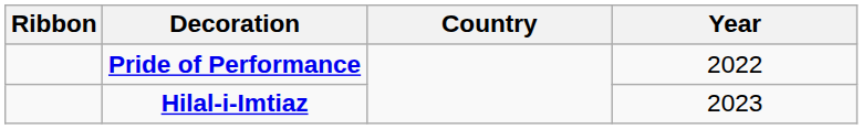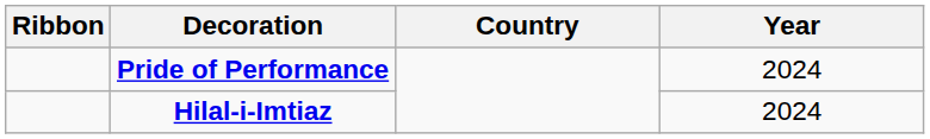Pride of Performance | Year: 2022 -> 2024
Hilal-i-Imtiaz | Year: 2023 -> 2024
